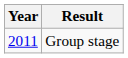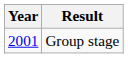Group stage | Year: 2011 -> 2001
